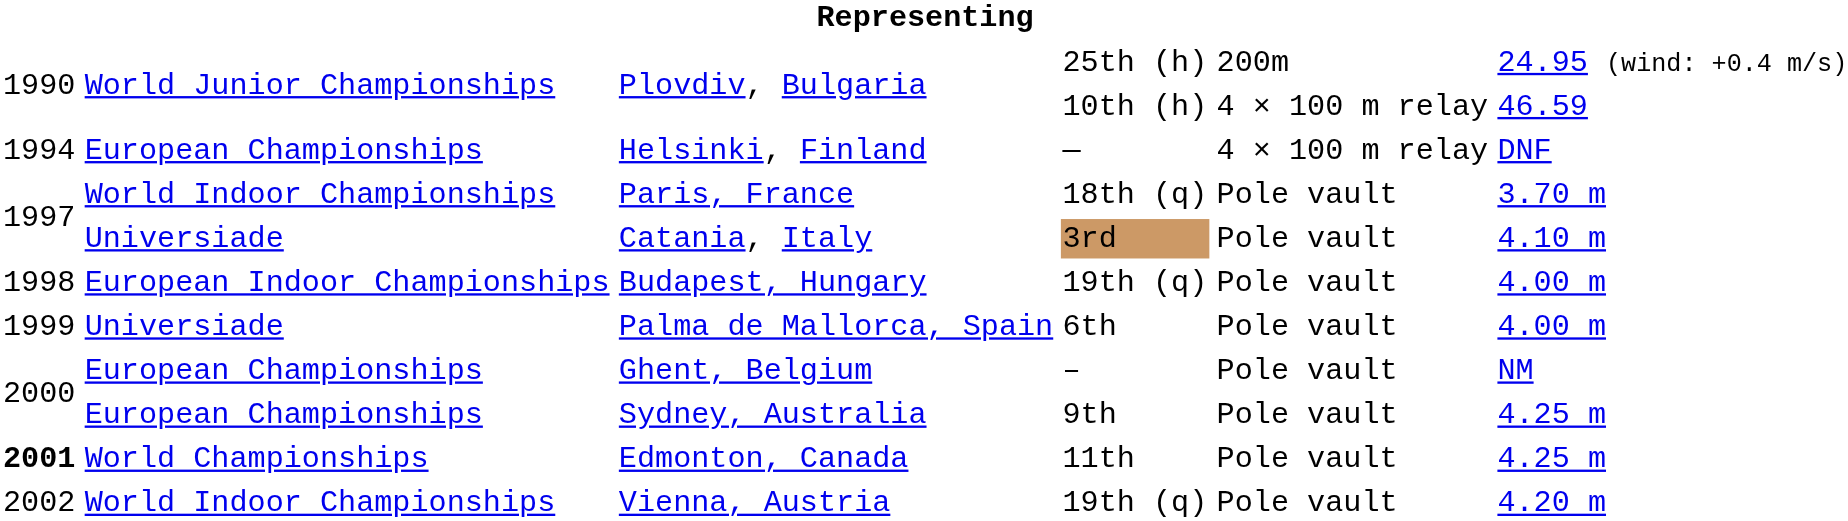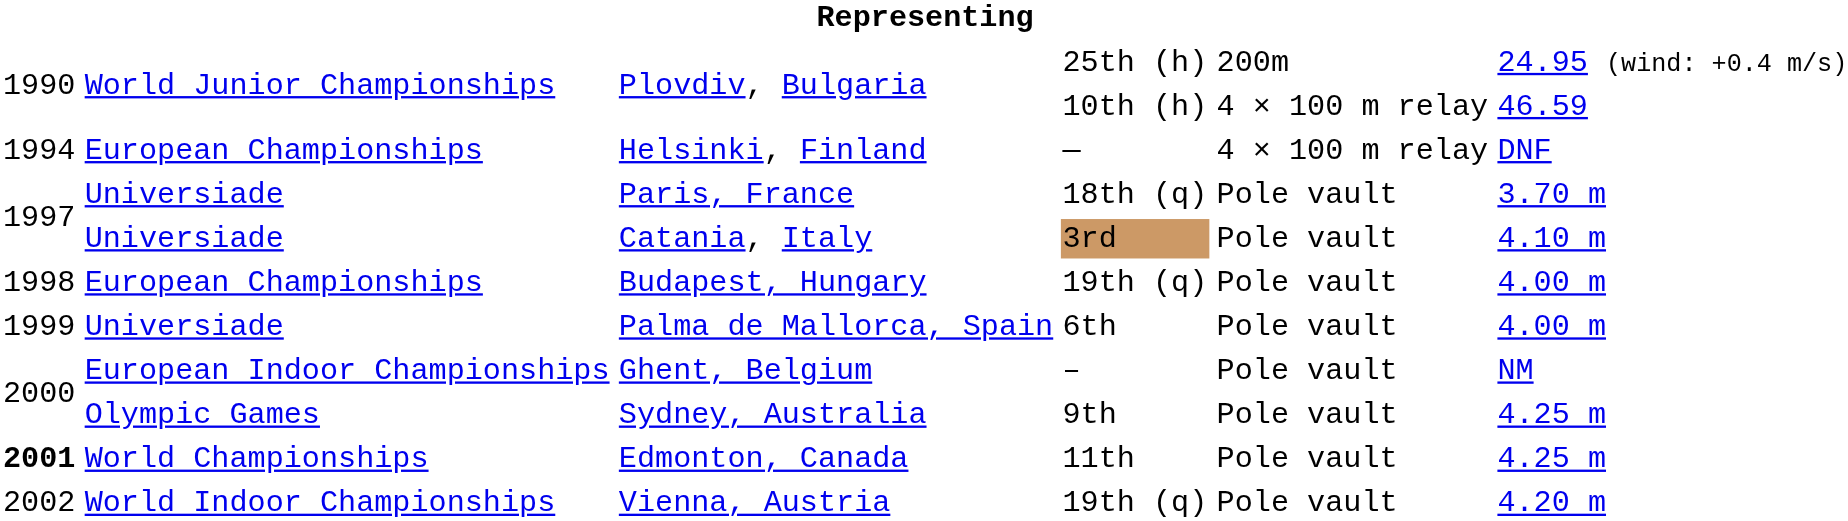Paris, France | column 2: World Indoor Championships -> Universiade
Budapest, Hungary | column 2: European Indoor Championships -> European Championships
Ghent, Belgium | column 2: European Championships -> European Indoor Championships
Sydney, Australia | column 2: European Championships -> Olympic Games
